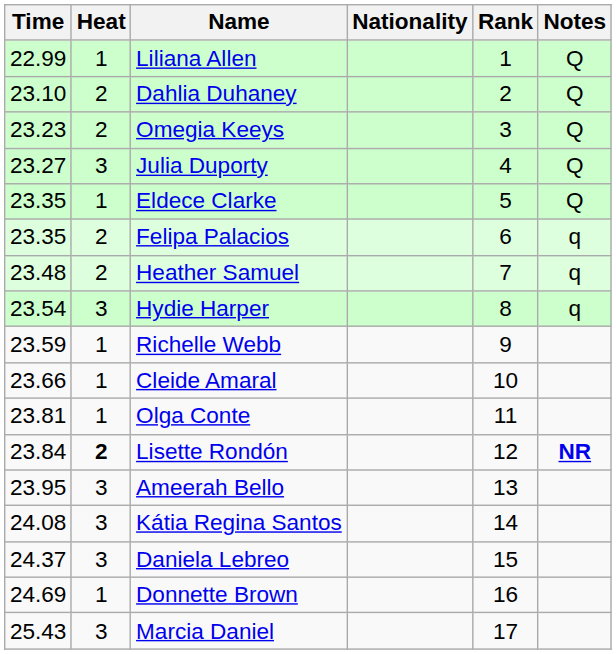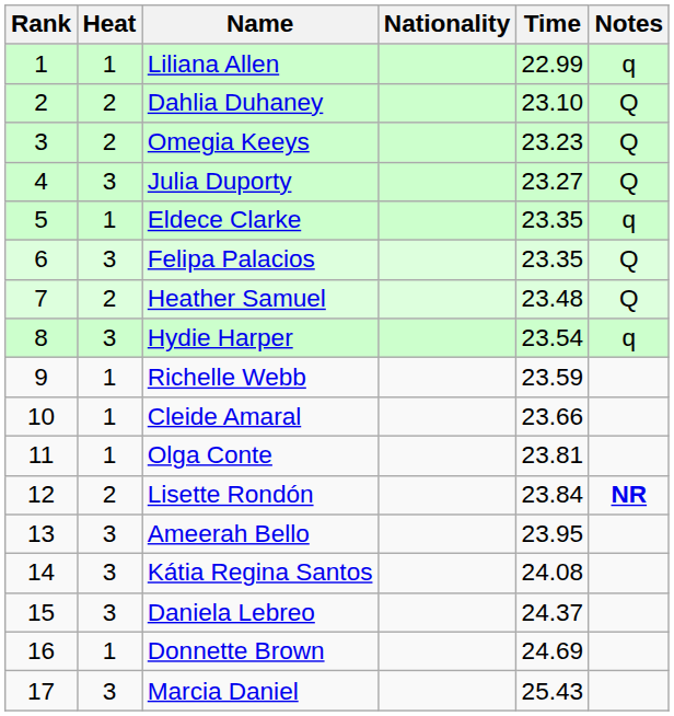columns swapped: Rank <-> Time
Liliana Allen | Notes: Q -> q
Eldece Clarke | Notes: Q -> q
Felipa Palacios | Heat: 2 -> 3
Felipa Palacios | Notes: q -> Q
Heather Samuel | Notes: q -> Q
Lisette Rondón | Heat: bold -> normal
